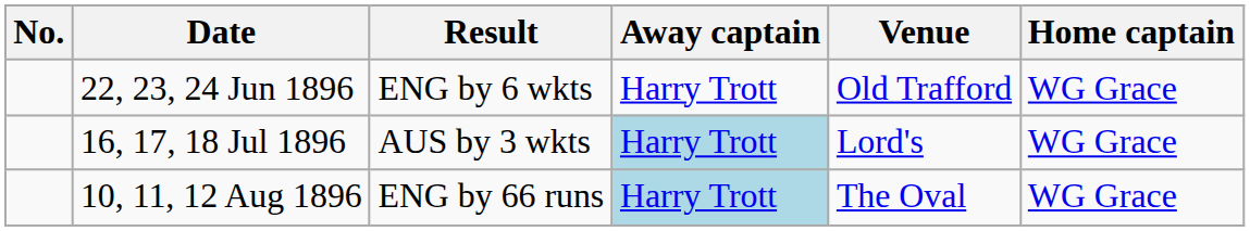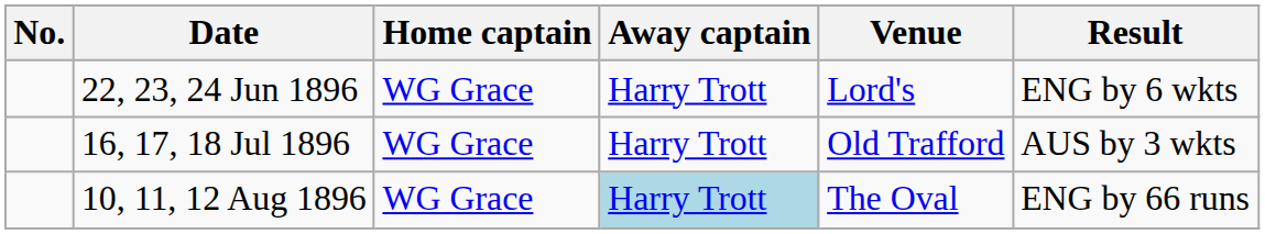columns swapped: Home captain <-> Result
22, 23, 24 Jun 1896 | Venue: Old Trafford -> Lord's
16, 17, 18 Jul 1896 | Away captain: lightblue background -> no background
16, 17, 18 Jul 1896 | Venue: Lord's -> Old Trafford
